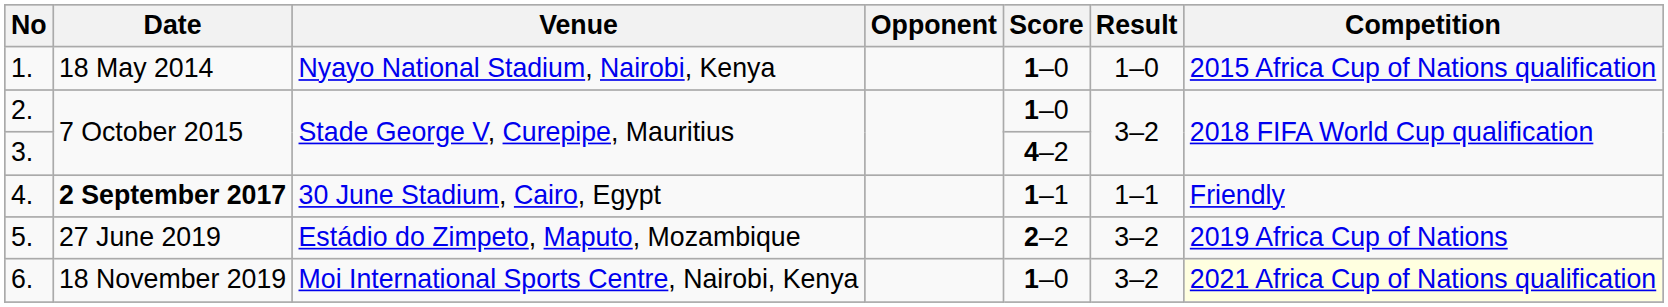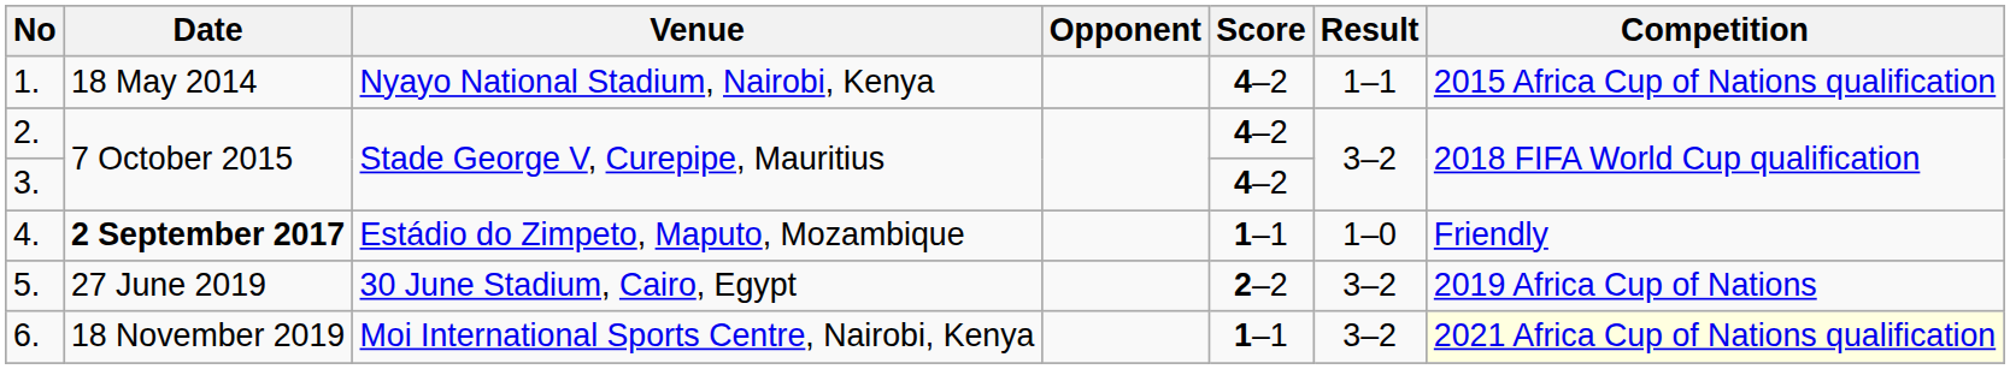1. | Score: 1–0 -> 4–2
1. | Result: 1–0 -> 1–1
2. | Score: 1–0 -> 4–2
4. | Venue: 30 June Stadium, Cairo, Egypt -> Estádio do Zimpeto, Maputo, Mozambique
4. | Result: 1–1 -> 1–0
5. | Venue: Estádio do Zimpeto, Maputo, Mozambique -> 30 June Stadium, Cairo, Egypt
6. | Score: 1–0 -> 1–1
